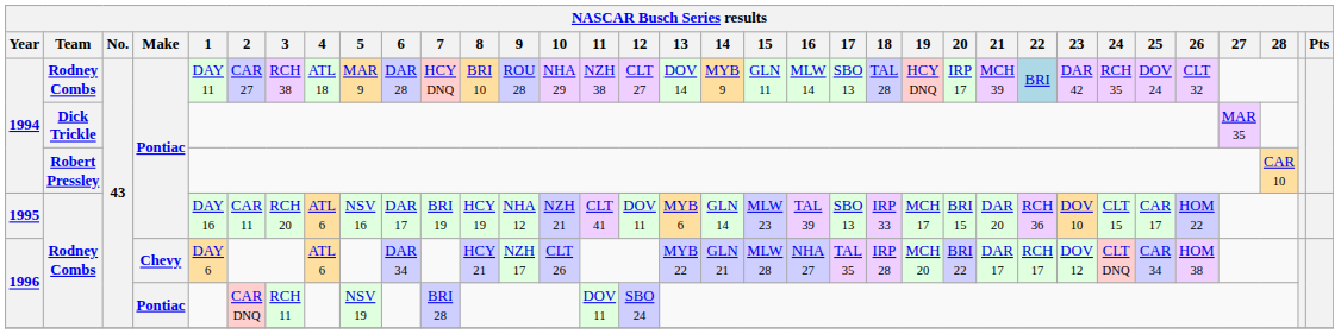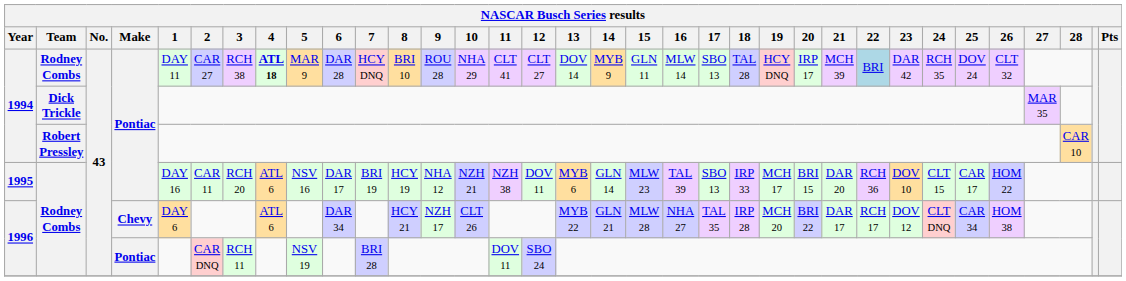1994 / Rodney Combs | 4: normal -> bold
1994 / Rodney Combs | 11: NZH 38 -> CLT 41
1995 | 11: CLT 41 -> NZH 38
